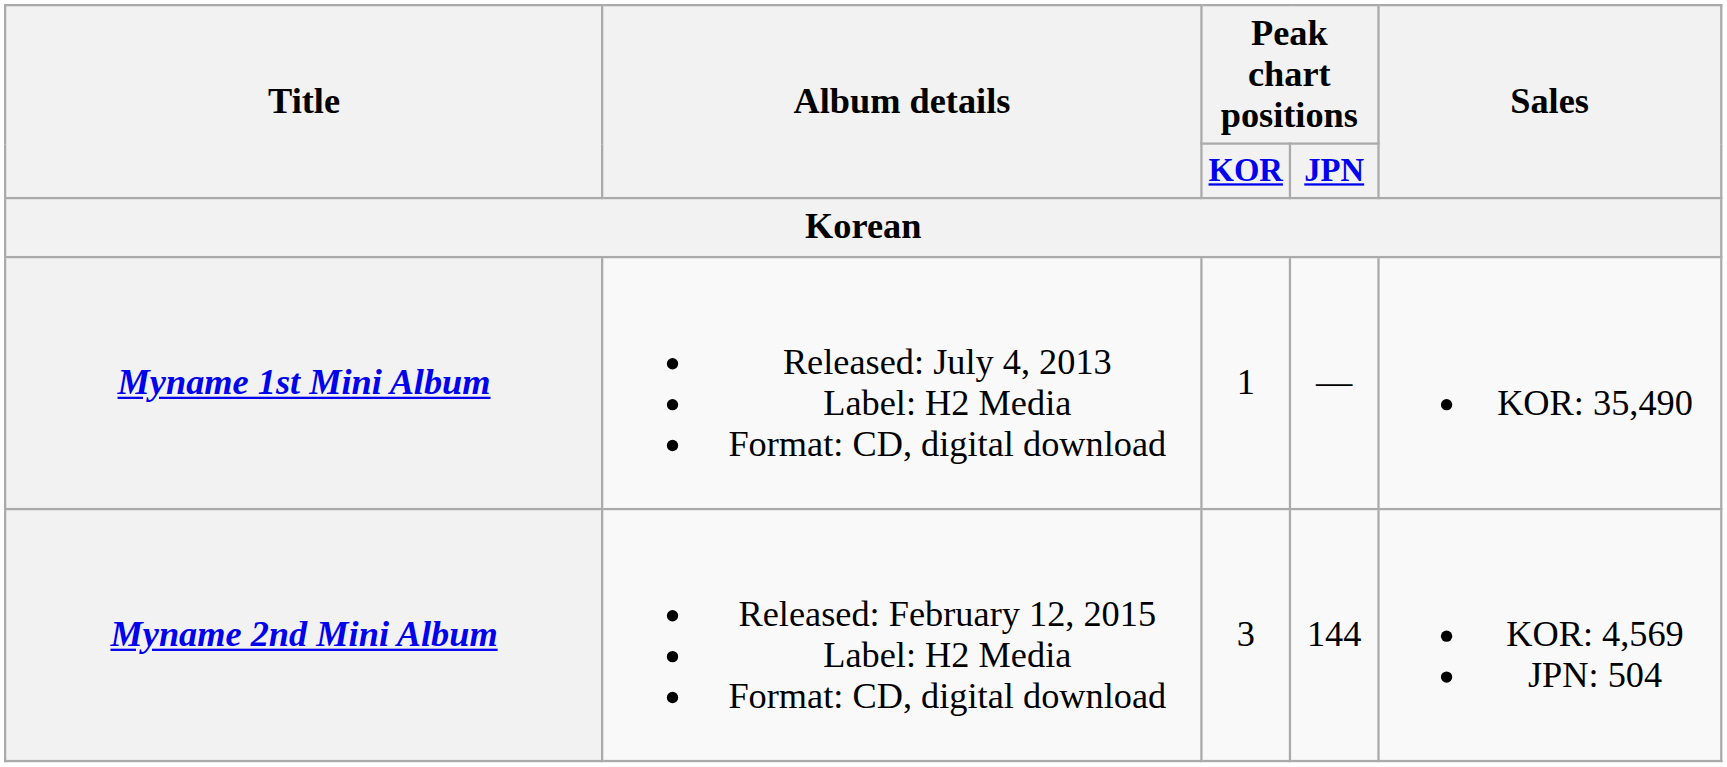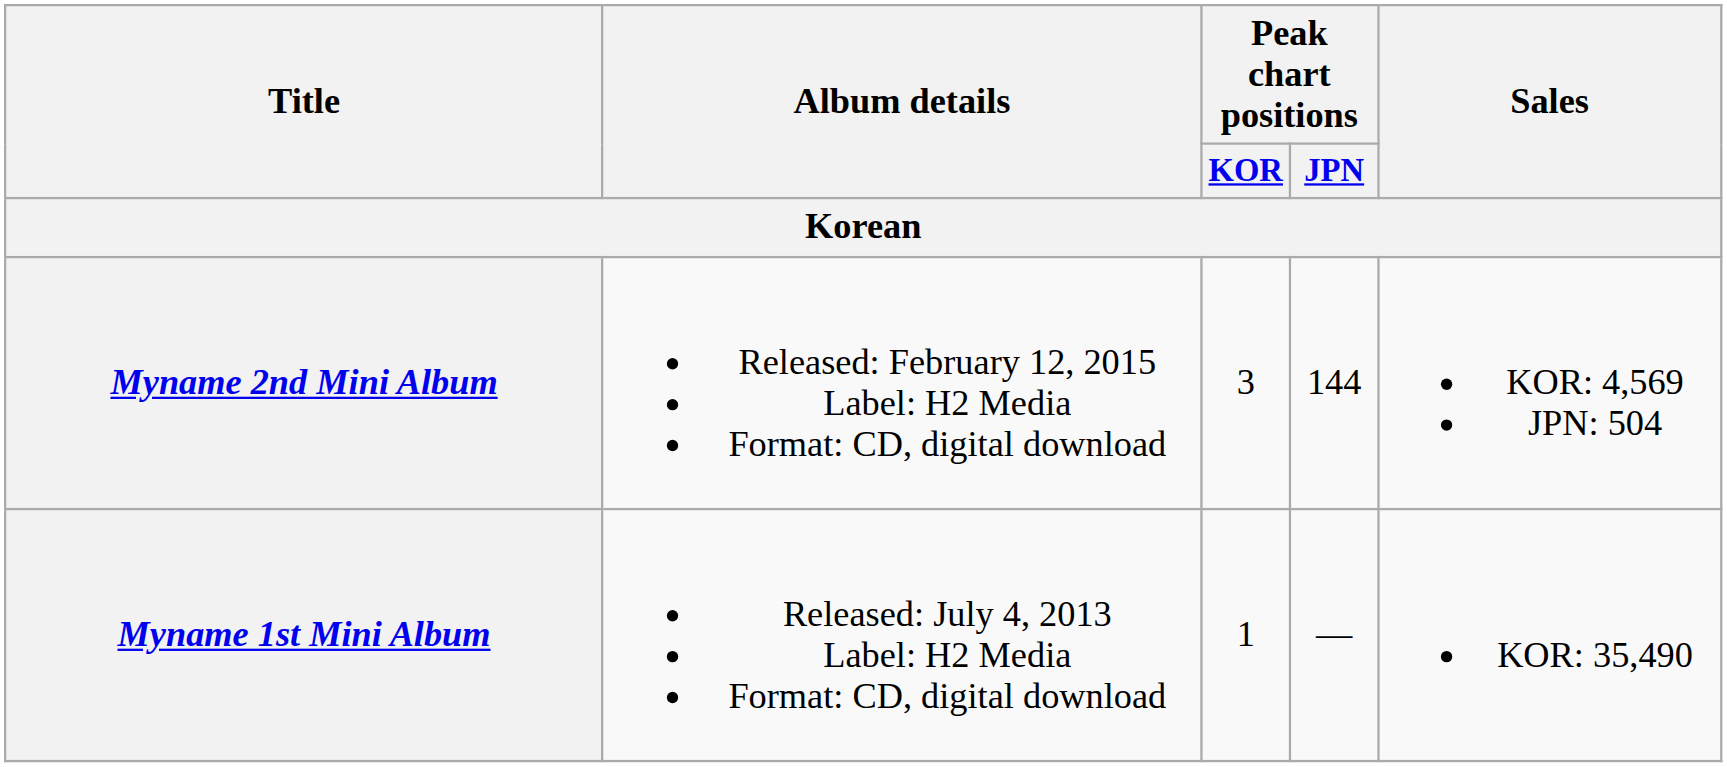rows swapped: Myname 1st Mini Album <-> Myname 2nd Mini Album
